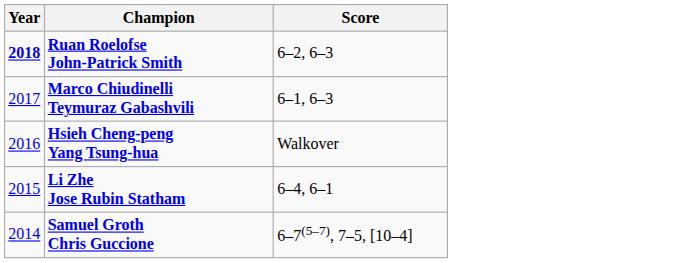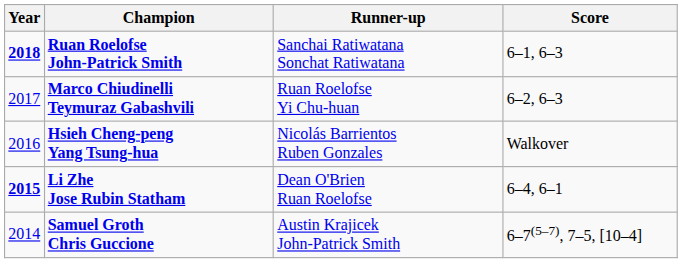+ column: Runner-up | Sanchai Ratiwatana Sonchat Ratiwatana | Ruan Roelofse Yi Chu-huan | Nicolás Barrientos Ruben Gonzales | Dean O'Brien Ruan Roelofse | Austin Krajicek John-Patrick Smith
Ruan Roelofse John-Patrick Smith | Score: 6–2, 6–3 -> 6–1, 6–3
Marco Chiudinelli Teymuraz Gabashvili | Score: 6–1, 6–3 -> 6–2, 6–3
Li Zhe Jose Rubin Statham | Year: normal -> bold
